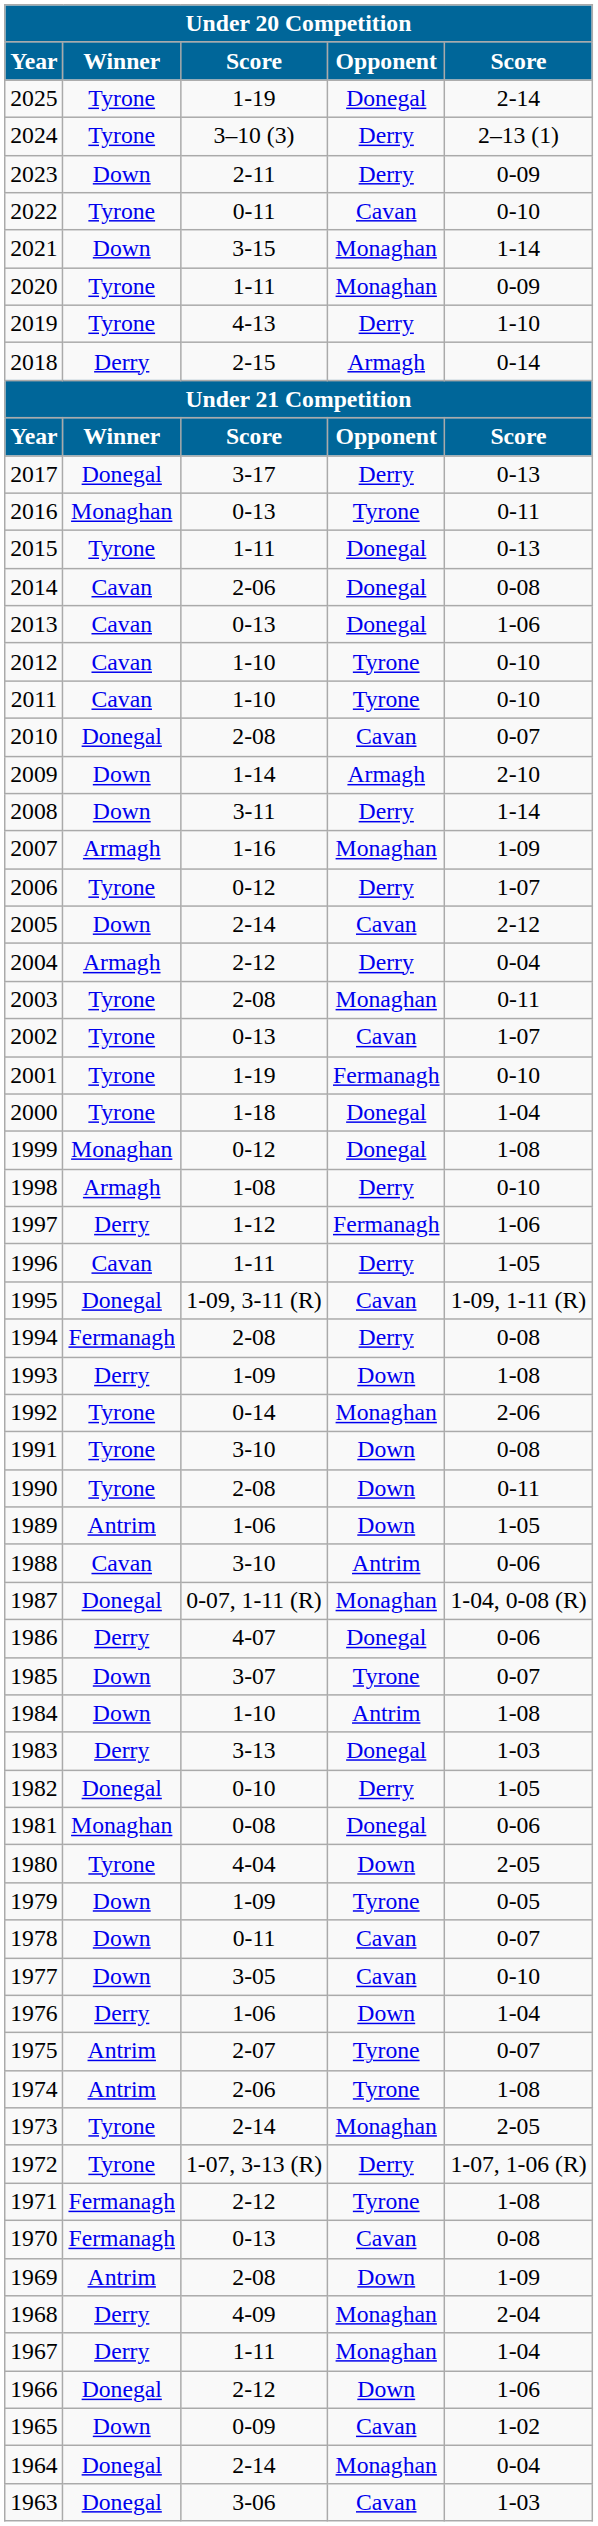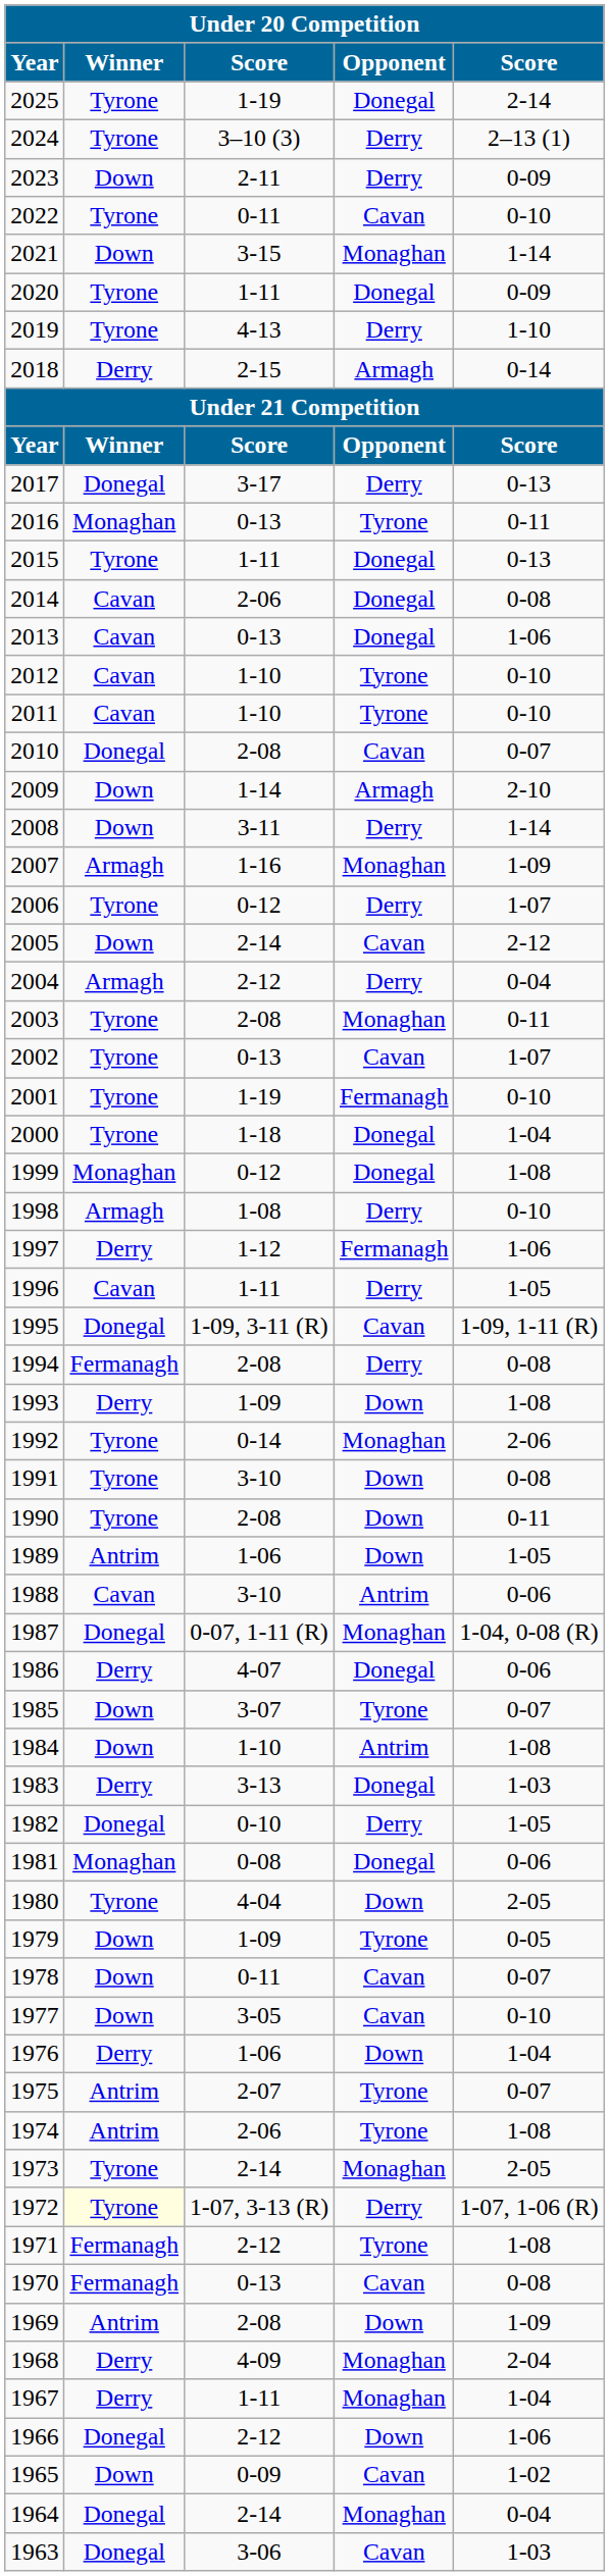2020 | Opponent: Monaghan -> Donegal
1972 | Winner: no background -> lightyellow background
